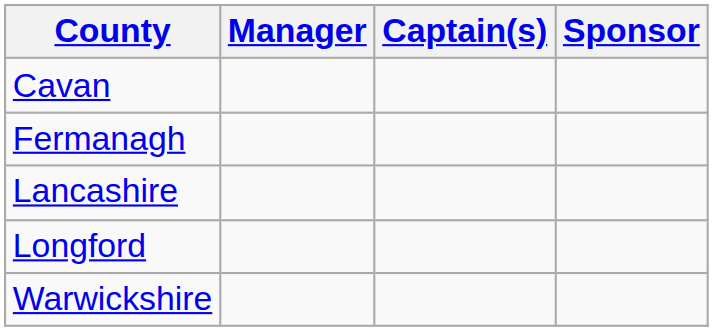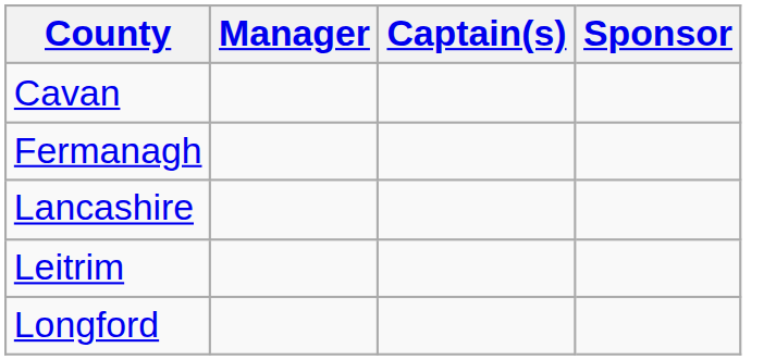+ row: Leitrim
- row: Warwickshire
